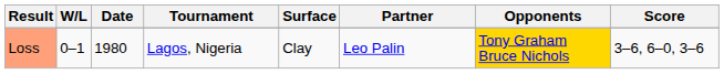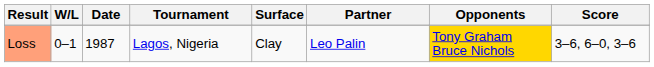Loss | Date: 1980 -> 1987
